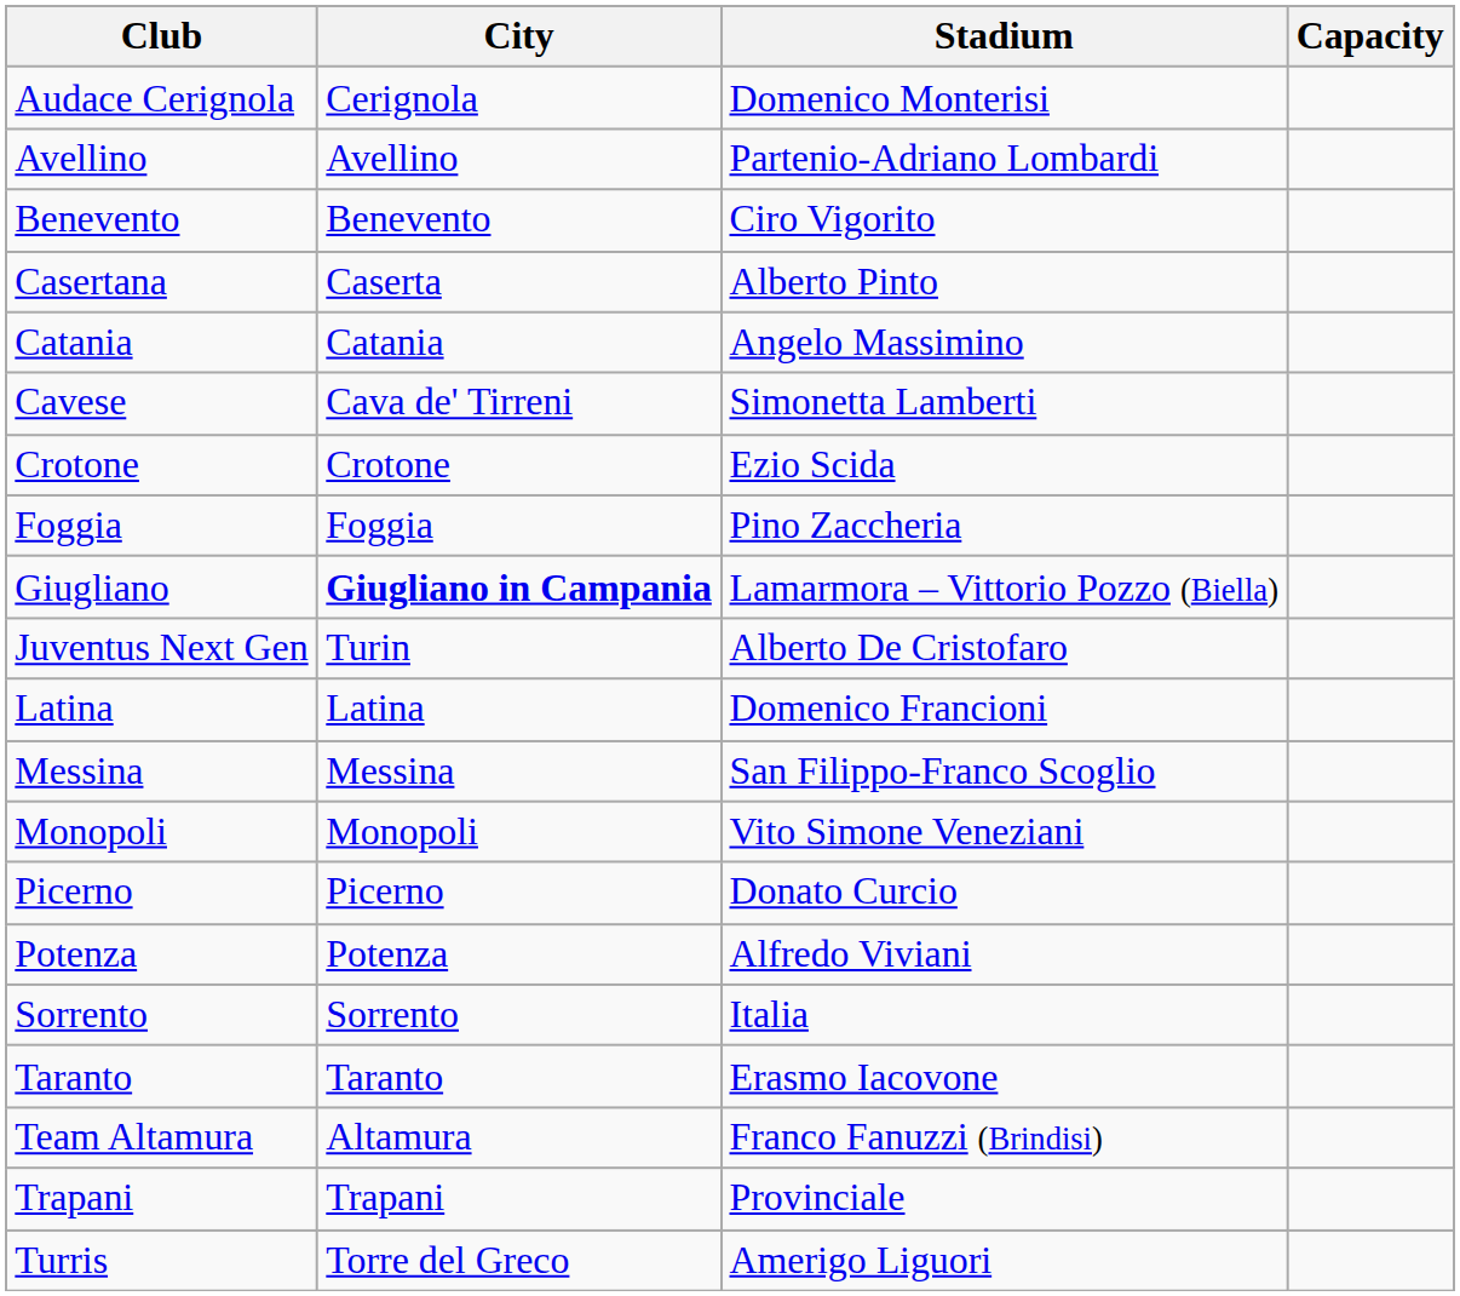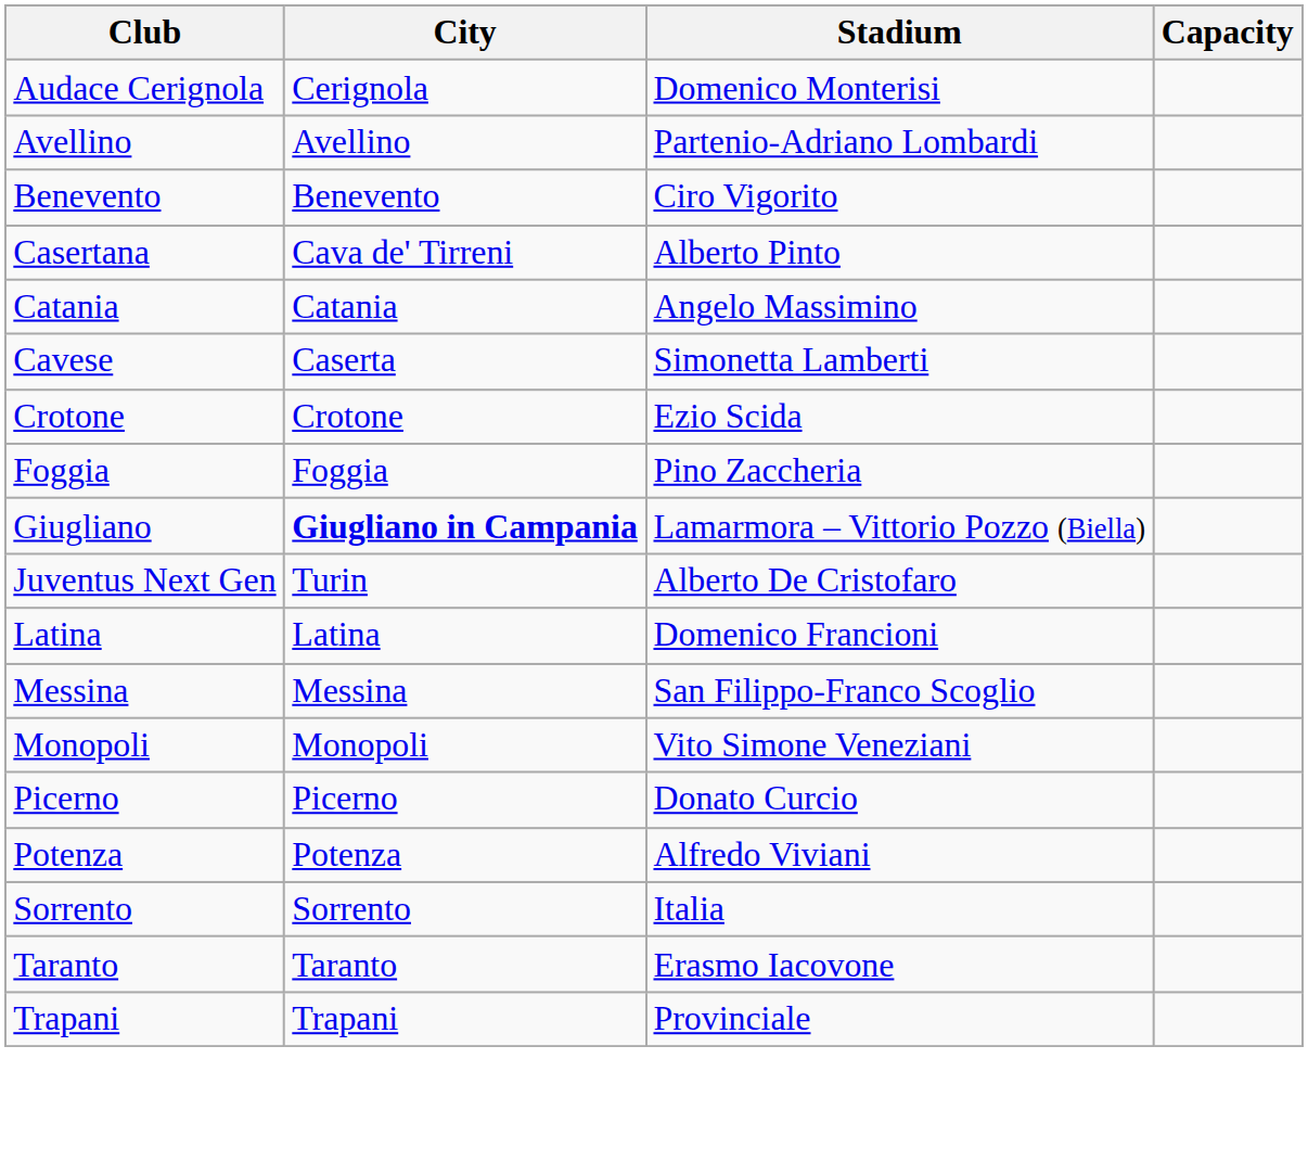Casertana | City: Caserta -> Cava de' Tirreni
Cavese | City: Cava de' Tirreni -> Caserta
- row: Team Altamura | Altamura | Franco Fanuzzi (Brindisi)
- row: Turris | Torre del Greco | Amerigo Liguori
